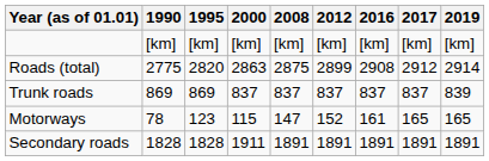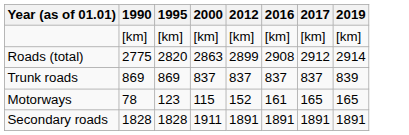- column: 2008 | [km] | 2875 | 837 | 147 | 1891
